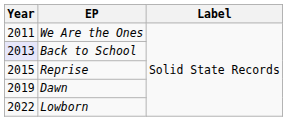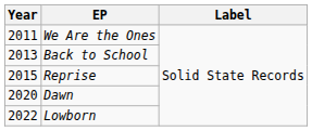Back to School | Year: lavender background -> no background
Dawn | Year: 2019 -> 2020
